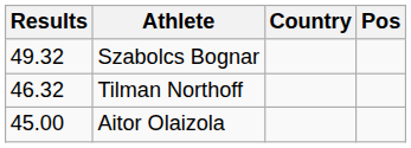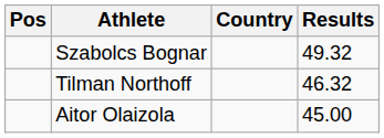columns swapped: Pos <-> Results
